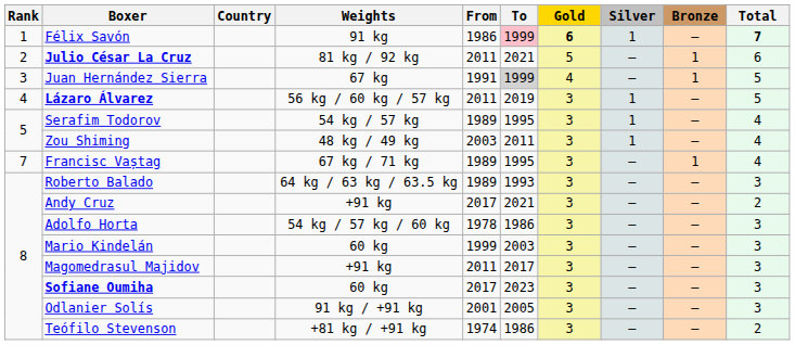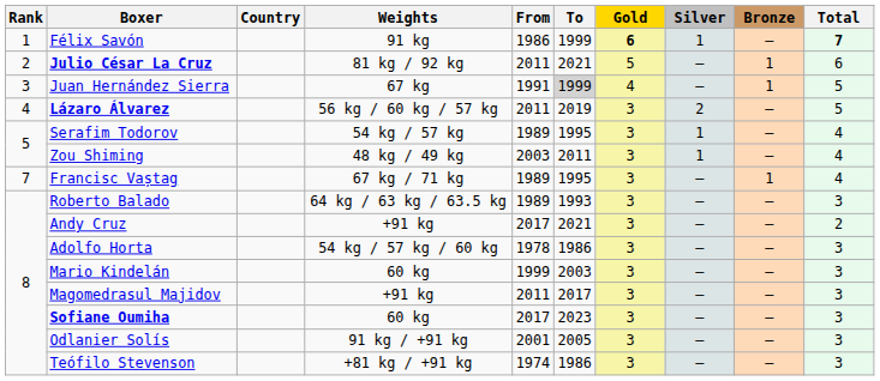Félix Savón | To: pink background -> no background
Lázaro Álvarez | Silver: 1 -> 2
Teófilo Stevenson | Total: 2 -> 3
